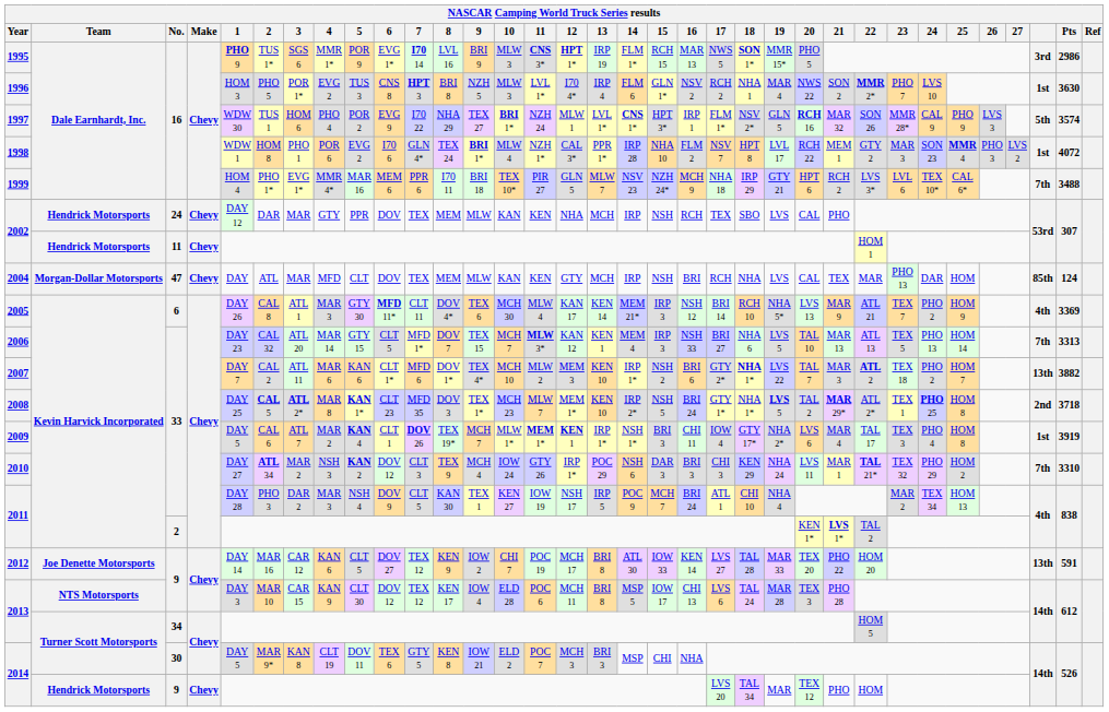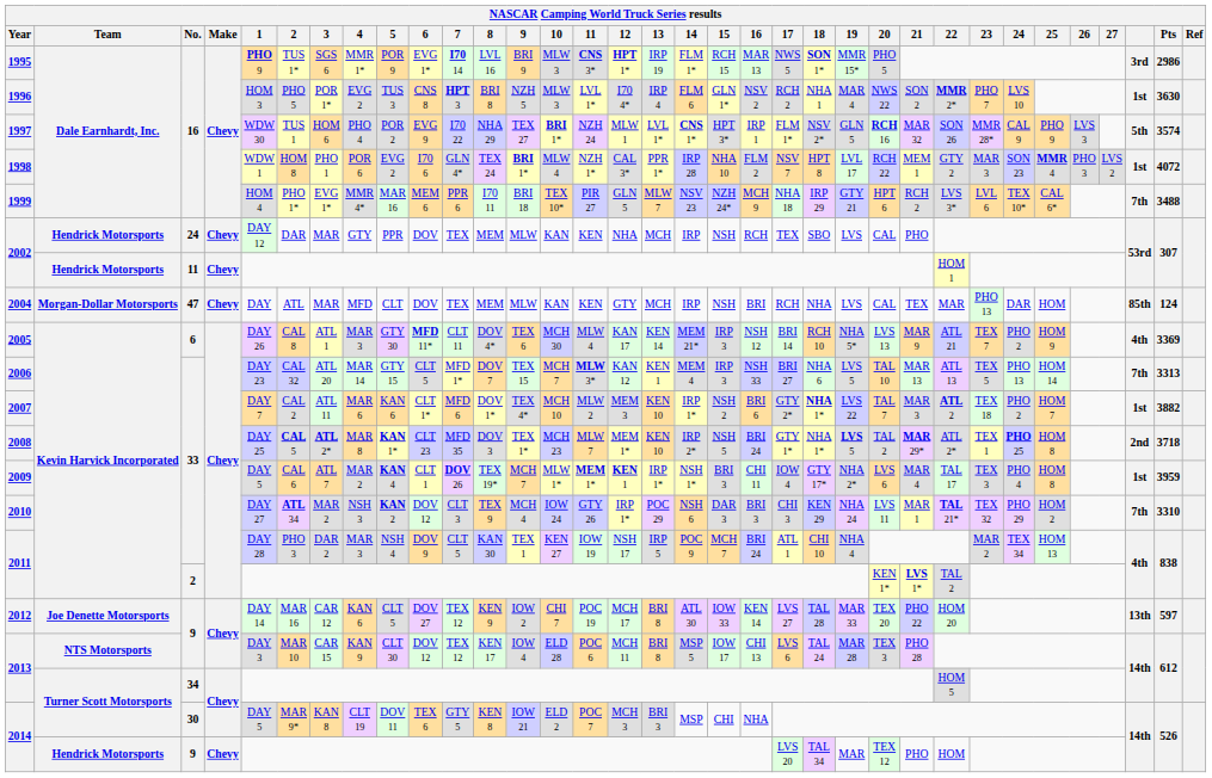2007 | column 32: 13th -> 1st
2009 | Pts: 3919 -> 3959
2012 | Pts: 591 -> 597
